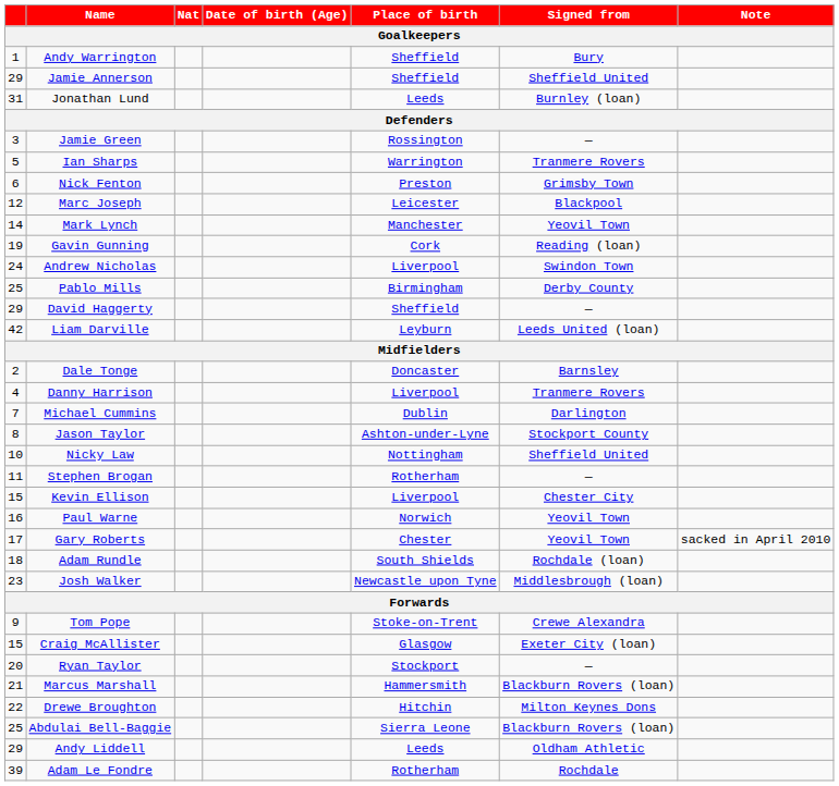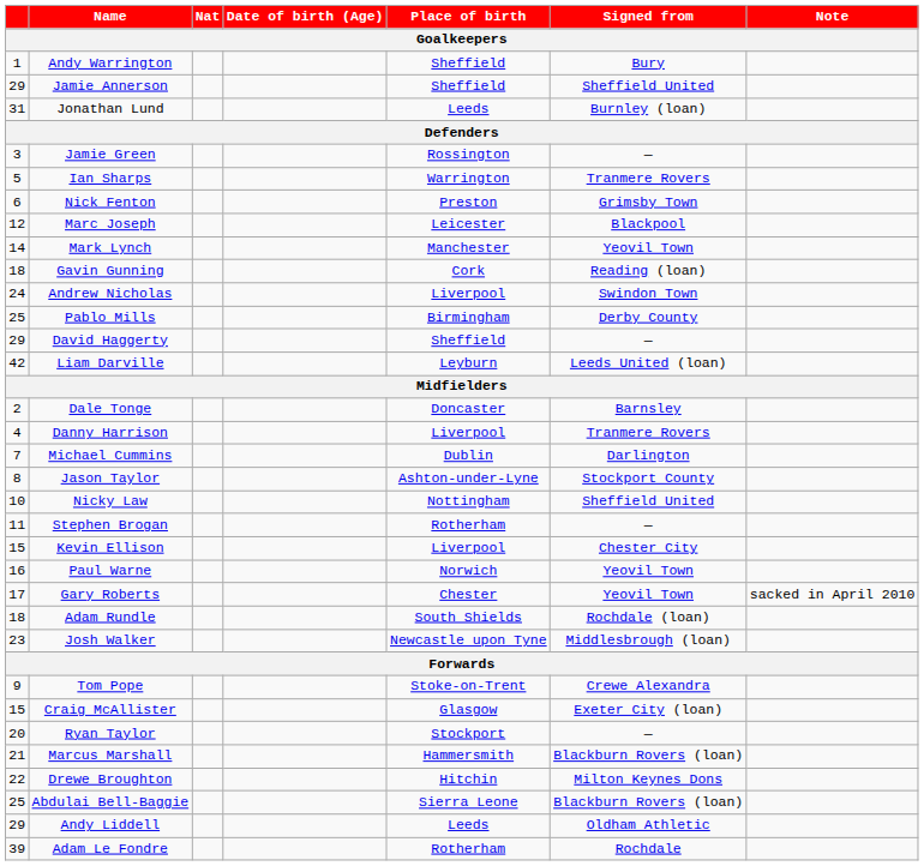Gavin Gunning | column 1: 19 -> 18
